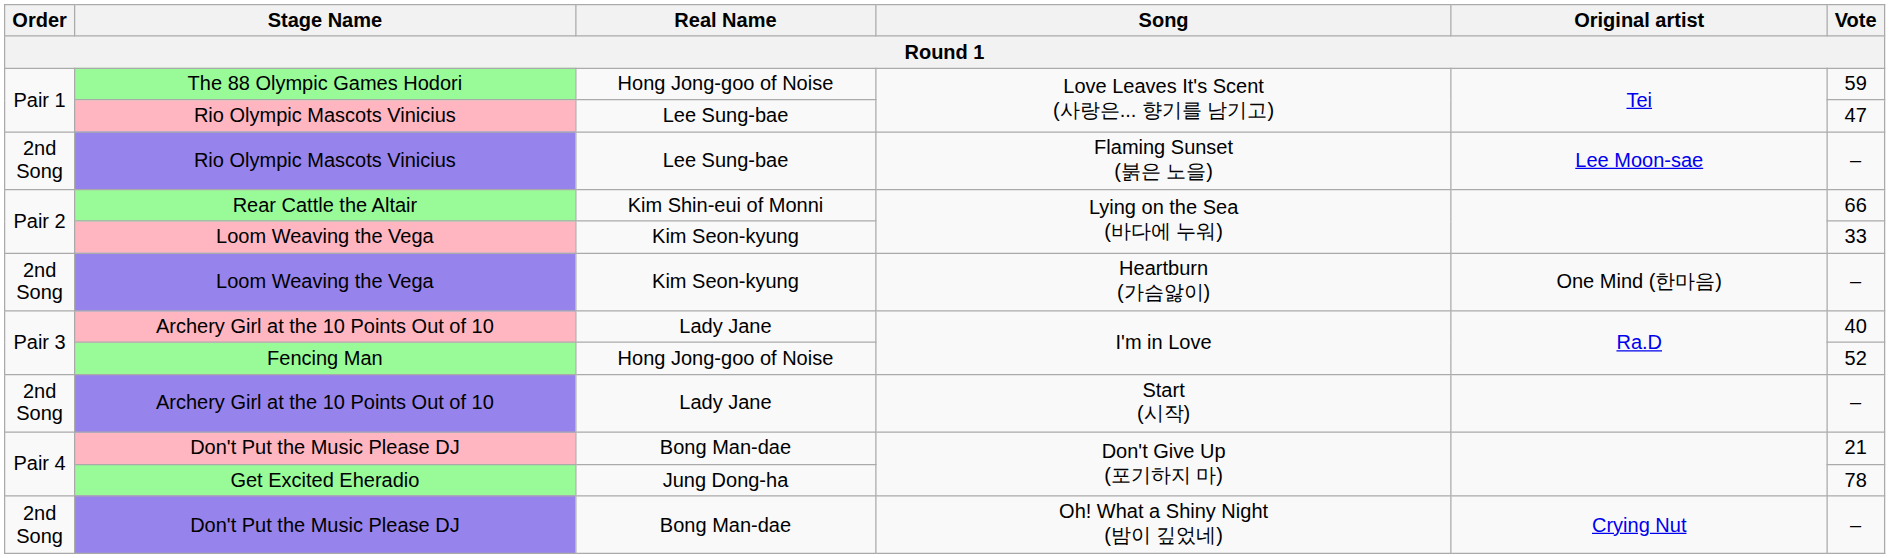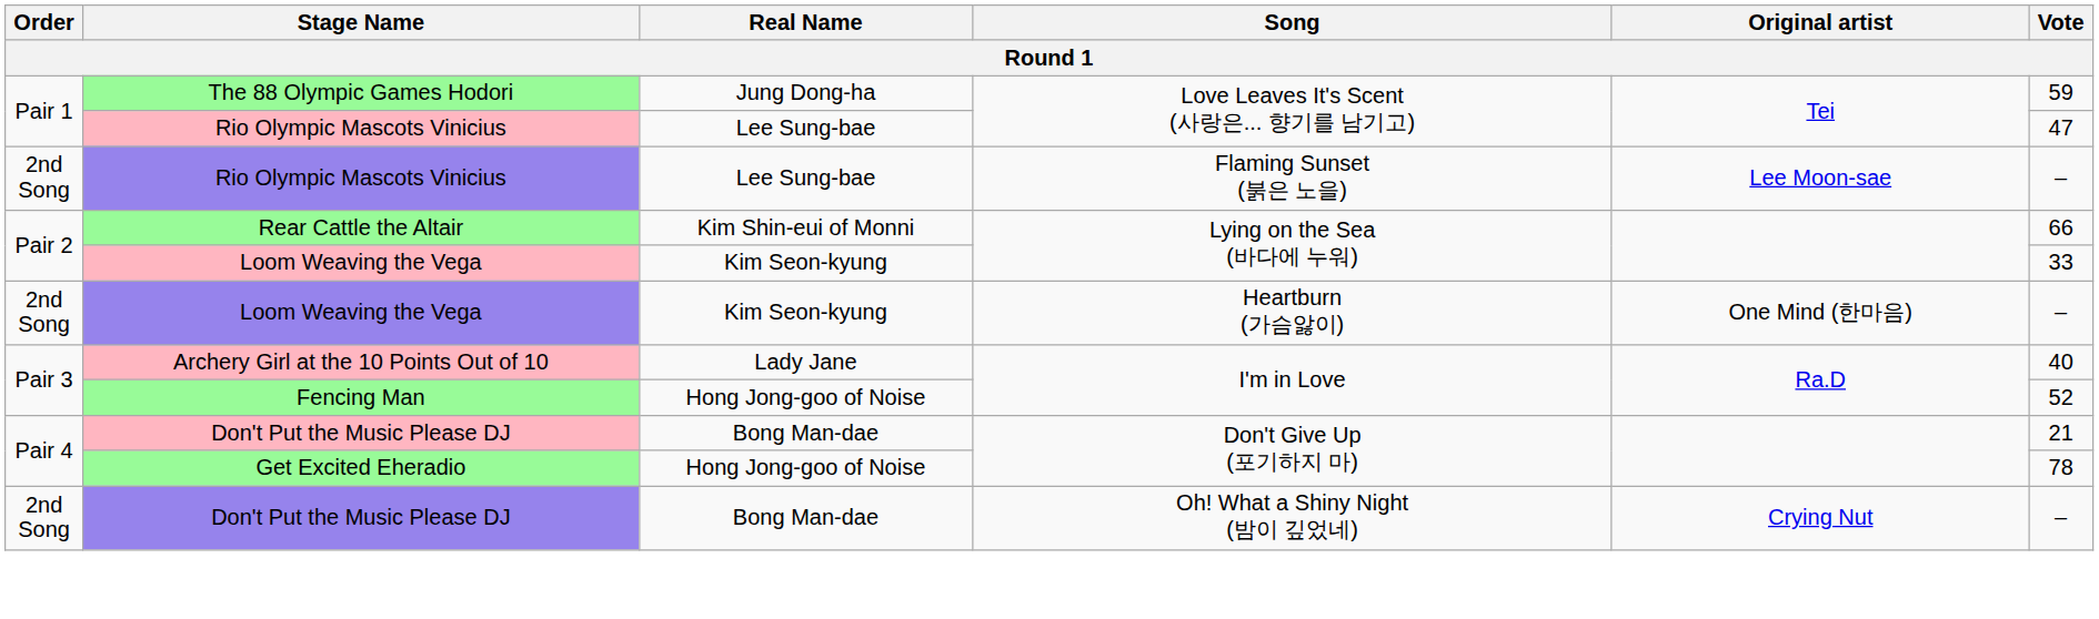The 88 Olympic Games Hodori | Real Name: Hong Jong-goo of Noise -> Jung Dong-ha
- row: 2nd Song | Archery Girl at the 10 Points Out of 10 | Lady Jane | Start (시작) | –
Get Excited Eheradio | Real Name: Jung Dong-ha -> Hong Jong-goo of Noise
